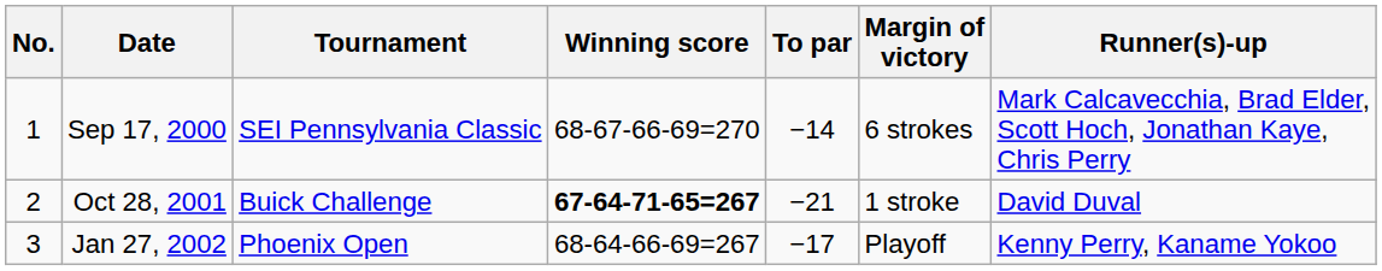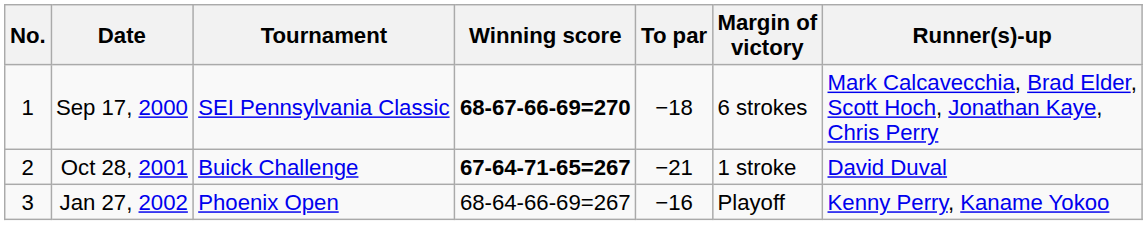Sep 17, 2000 | Winning score: normal -> bold
Sep 17, 2000 | To par: −14 -> −18
Jan 27, 2002 | To par: −17 -> −16
